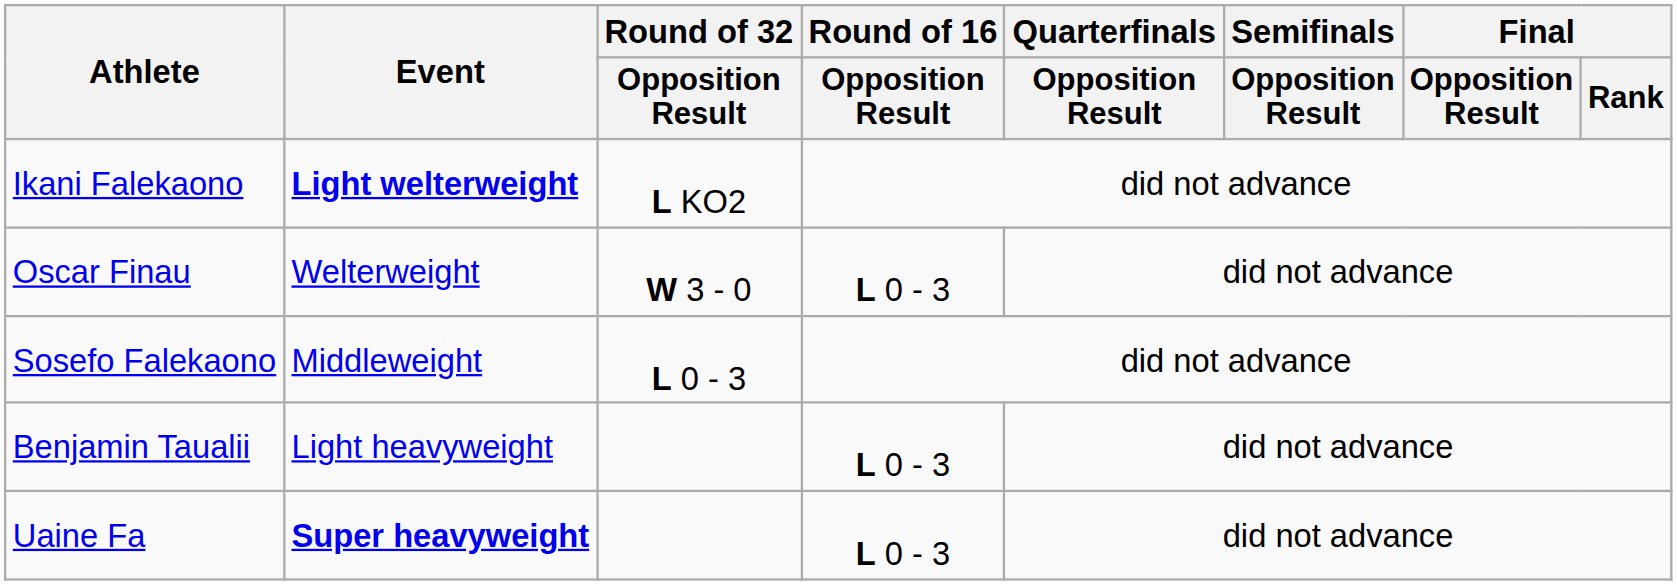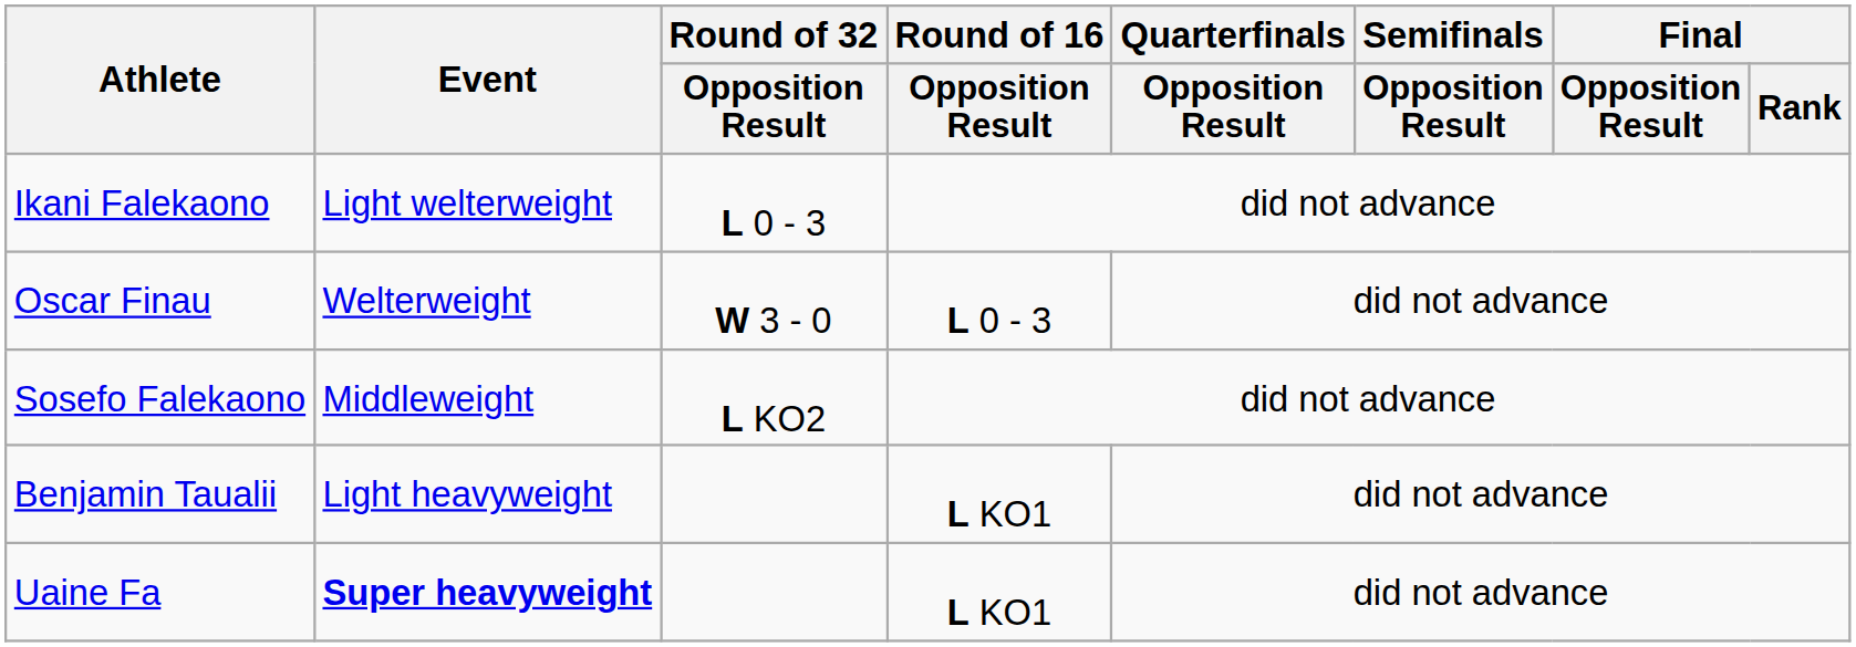Ikani Falekaono | Event: bold -> normal
Ikani Falekaono | Round of 32 / Opposition Result: L KO2 -> L 0 - 3
Sosefo Falekaono | Round of 32 / Opposition Result: L 0 - 3 -> L KO2
Benjamin Taualii | Round of 16 / Opposition Result: L 0 - 3 -> L KO1
Uaine Fa | Round of 16 / Opposition Result: L 0 - 3 -> L KO1
